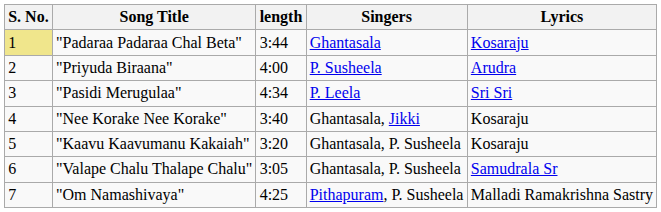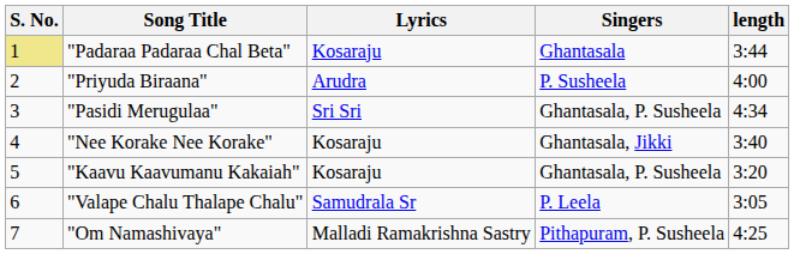columns swapped: Lyrics <-> length
"Pasidi Merugulaa" | Singers: P. Leela -> Ghantasala, P. Susheela
"Valape Chalu Thalape Chalu" | Singers: Ghantasala, P. Susheela -> P. Leela
